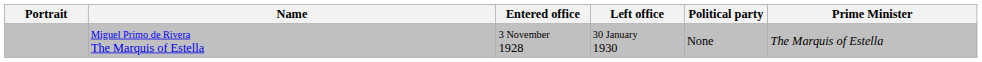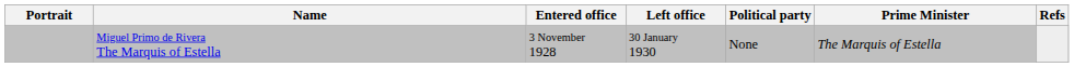+ column: Refs
